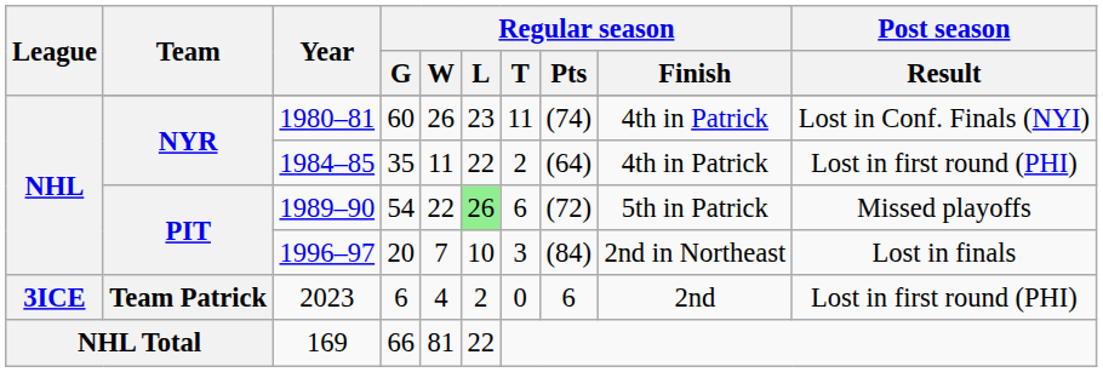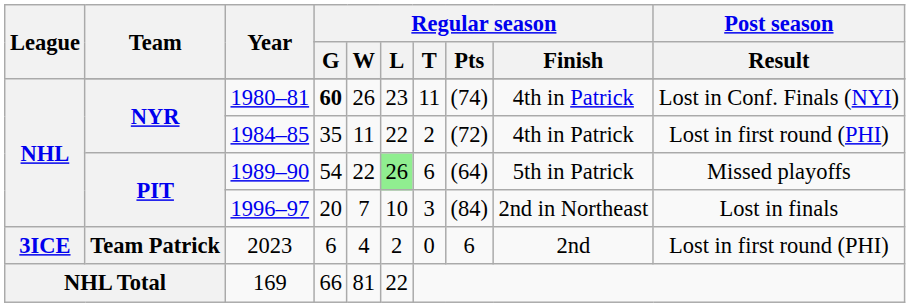1980–81 | Regular season / G: normal -> bold
1984–85 | Regular season / Pts: (64) -> (72)
1989–90 | Regular season / Pts: (72) -> (64)
